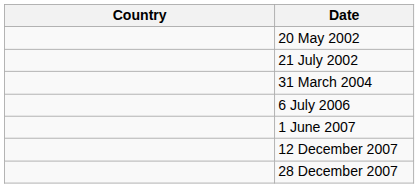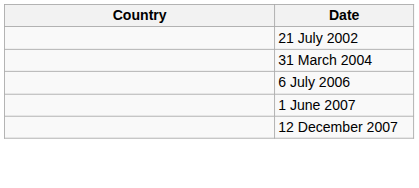- row: 20 May 2002
- row: 28 December 2007
